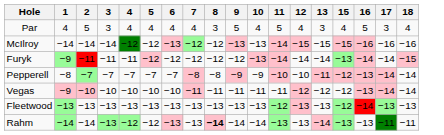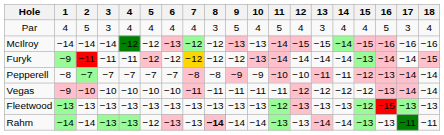+ column: 14 | 4 | −14 | −14 | −11 | −12 | −13 | −14
Furyk | 7: no background -> gold background
Fleetwood | 16: −14 -> −15
Rahm | 4: −12 -> −13
